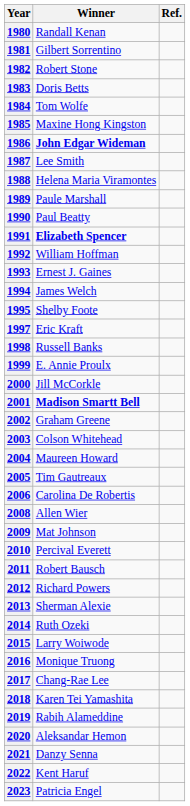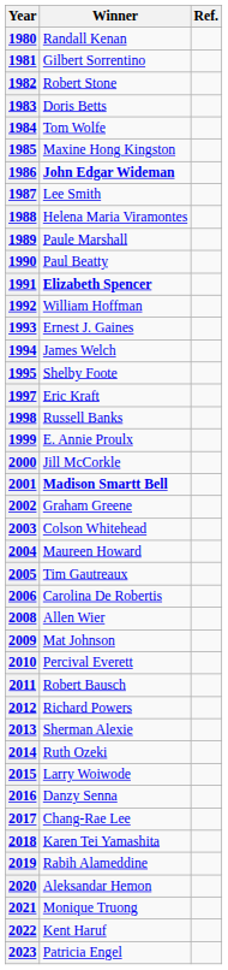2016 | Winner: Monique Truong -> Danzy Senna
2021 | Winner: Danzy Senna -> Monique Truong
